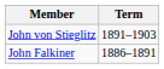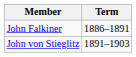rows swapped: John Falkiner <-> John von Stieglitz
